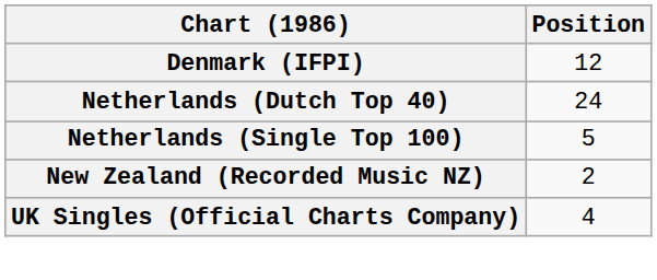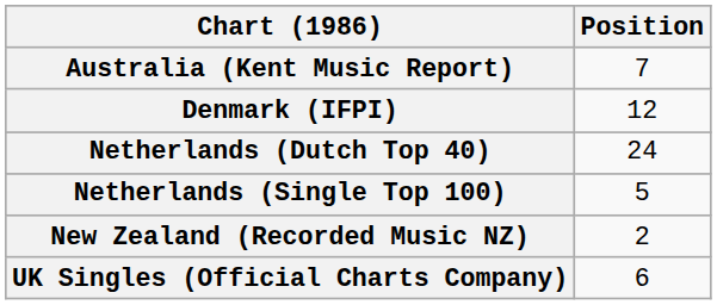+ row: Australia (Kent Music Report) | 7
UK Singles (Official Charts Company) | Position: 4 -> 6
